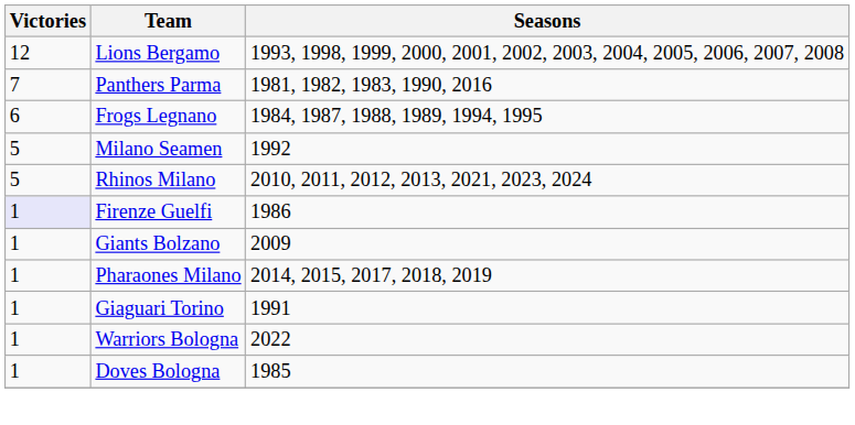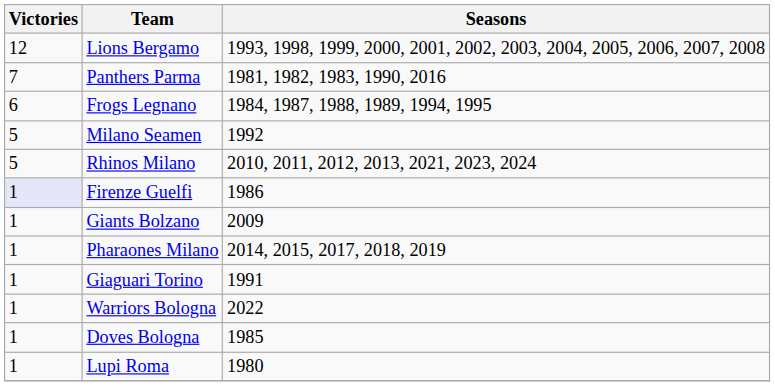+ row: 1 | Lupi Roma | 1980
